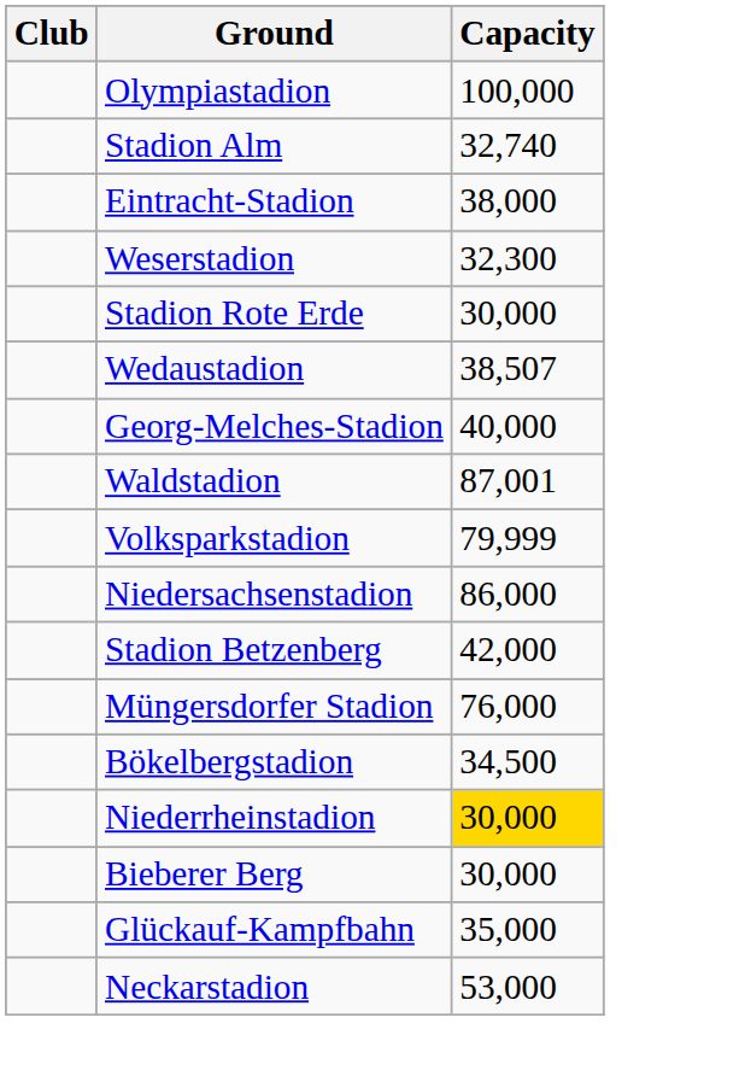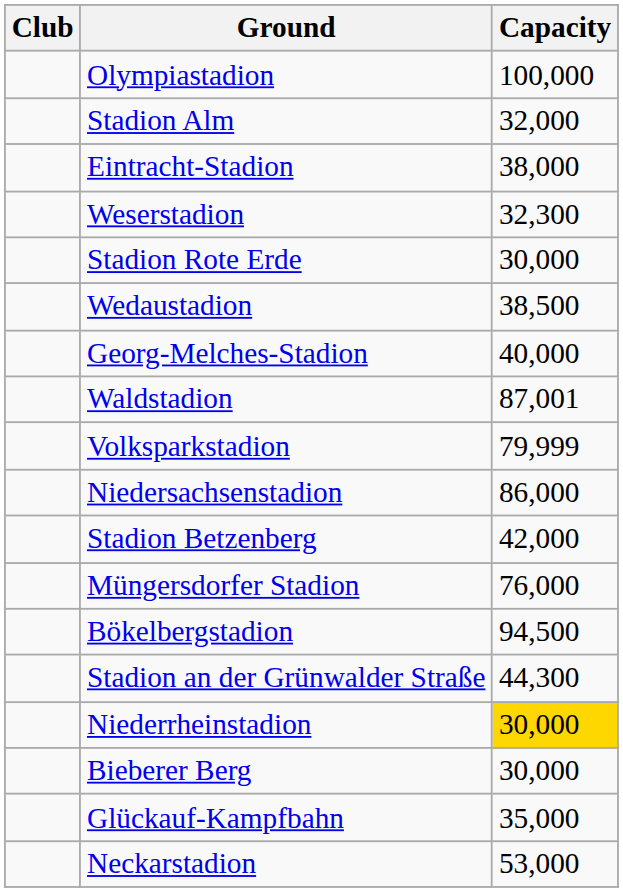Stadion Alm | Capacity: 32,740 -> 32,000
Wedaustadion | Capacity: 38,507 -> 38,500
Bökelbergstadion | Capacity: 34,500 -> 94,500
+ row: Stadion an der Grünwalder Straße | 44,300
